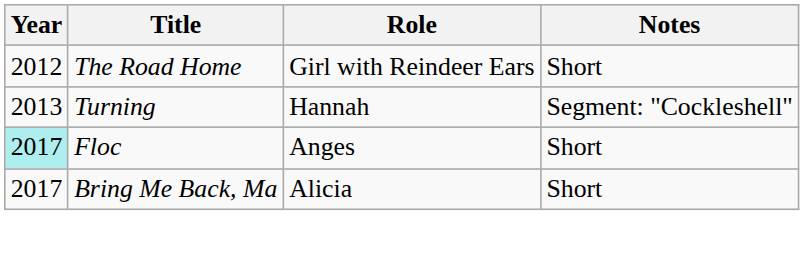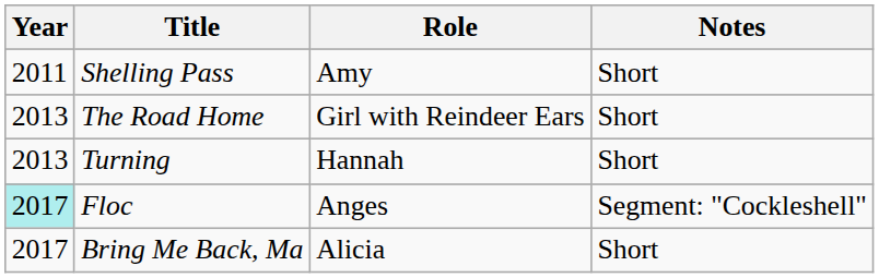+ row: 2011 | Shelling Pass | Amy | Short
The Road Home | Year: 2012 -> 2013
Turning | Notes: Segment: "Cockleshell" -> Short
Floc | Notes: Short -> Segment: "Cockleshell"
